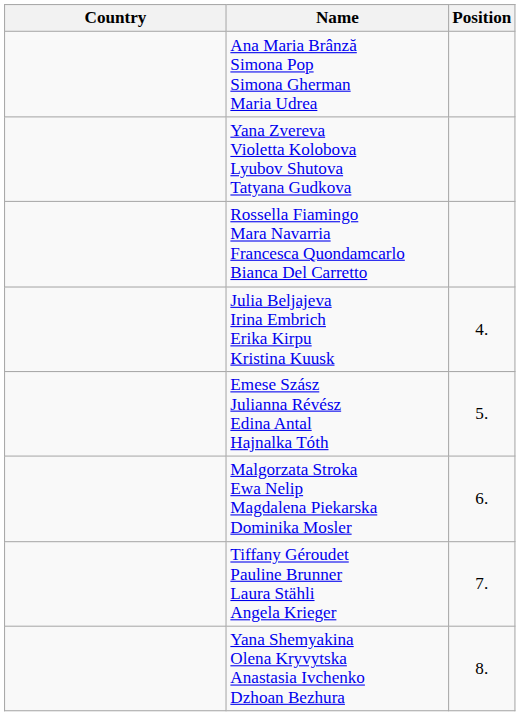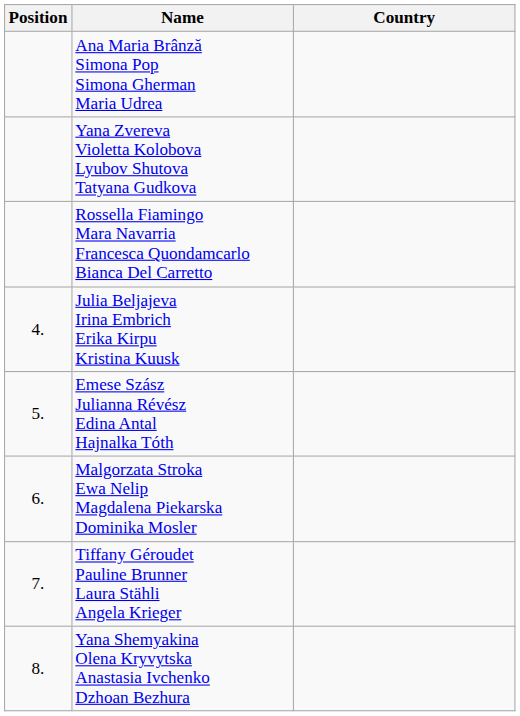columns swapped: Position <-> Country
